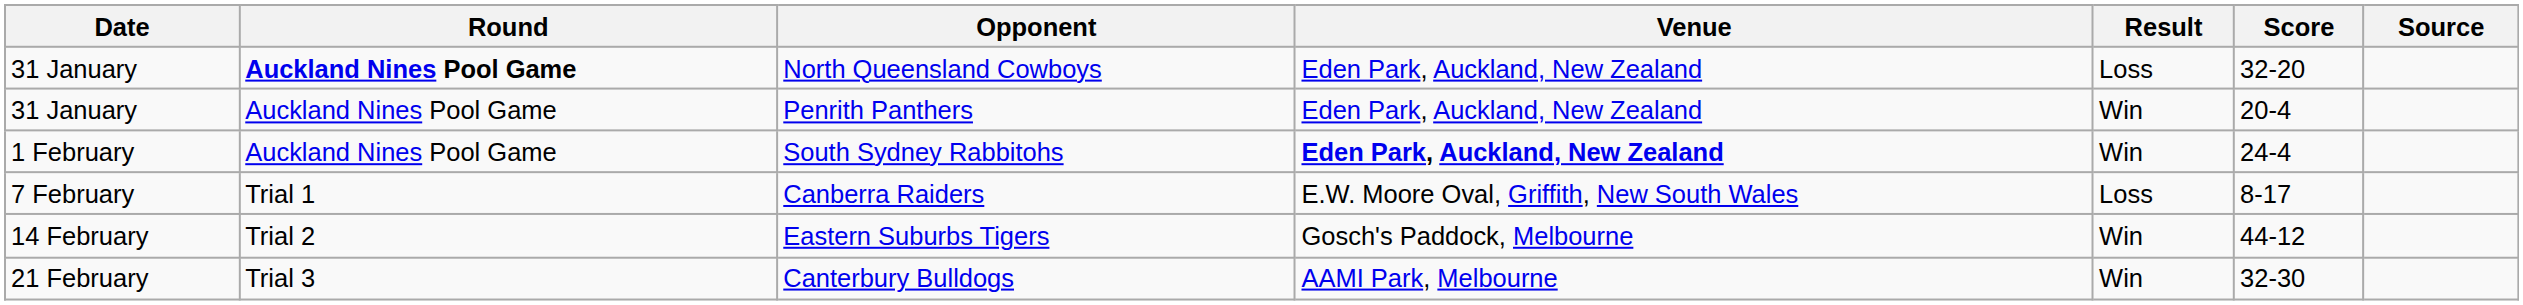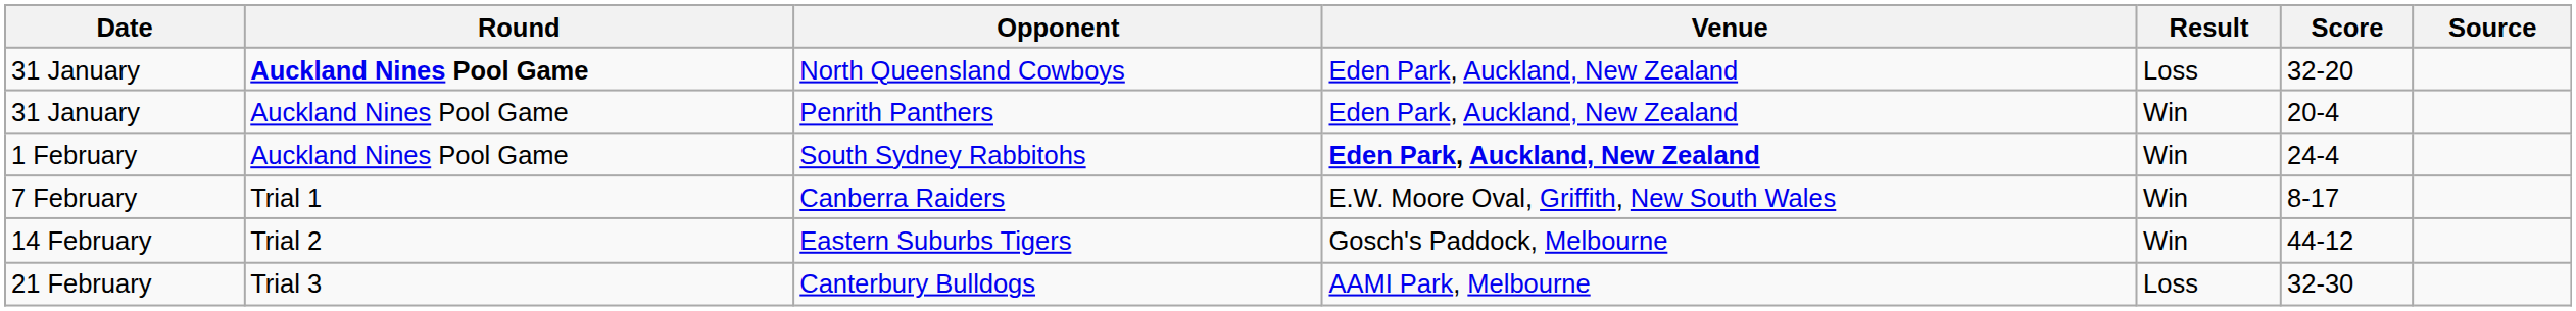Canberra Raiders | Result: Loss -> Win
Canterbury Bulldogs | Result: Win -> Loss
